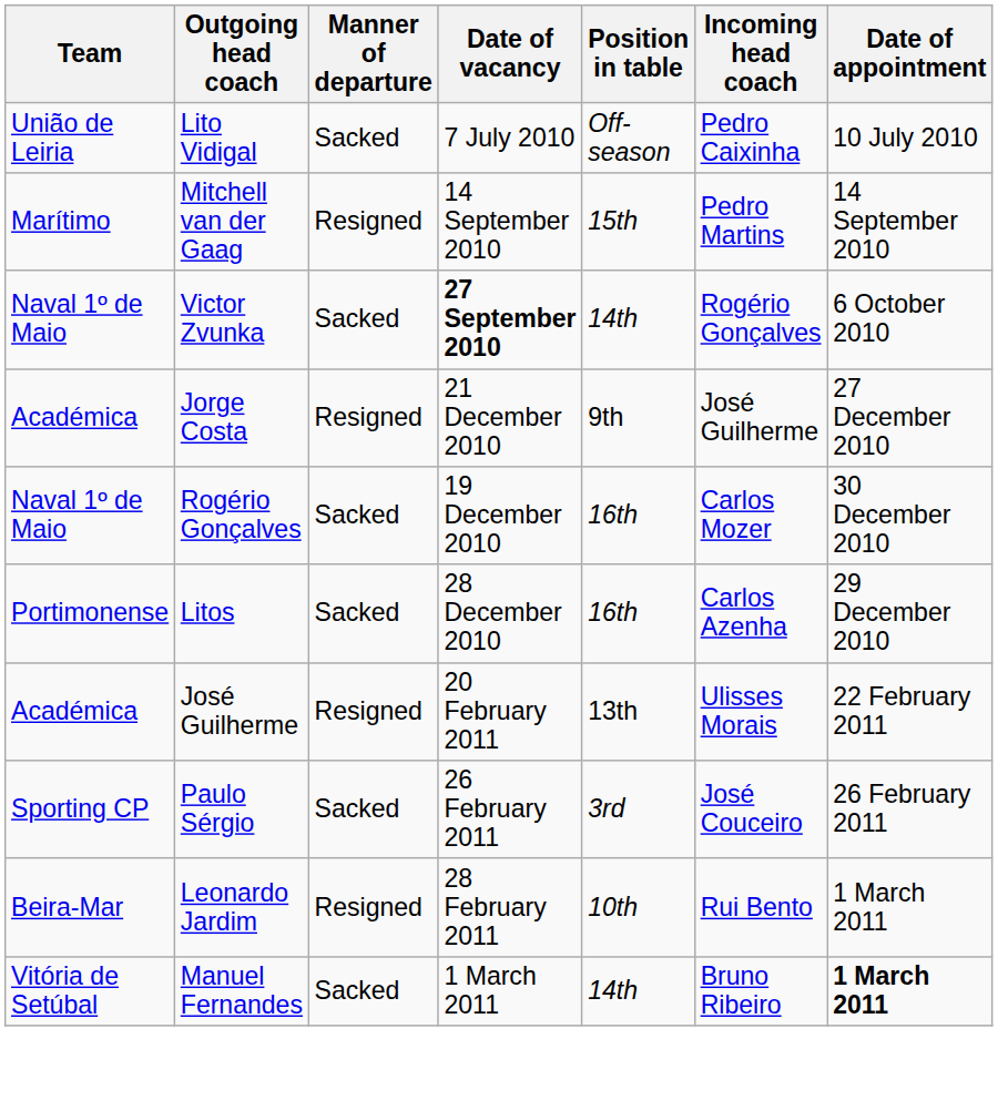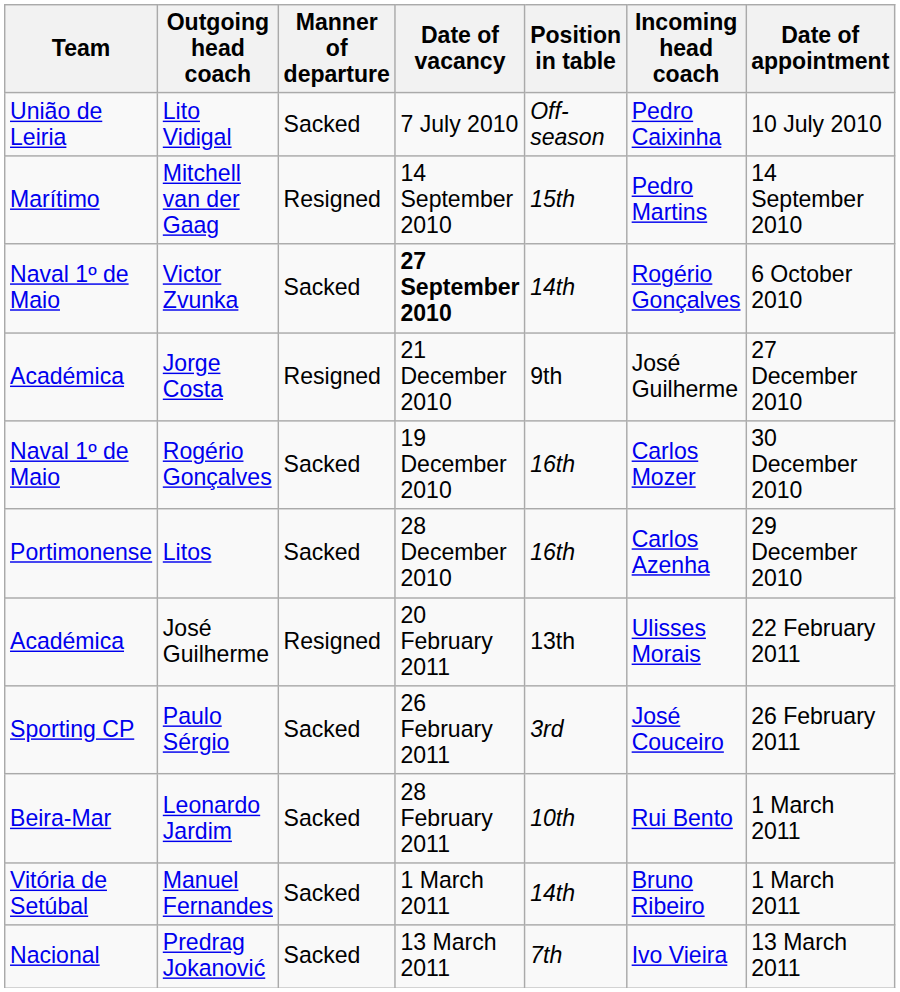Leonardo Jardim | Manner of departure: Resigned -> Sacked
Manuel Fernandes | Date of appointment: bold -> normal
+ row: Nacional | Predrag Jokanović | Sacked | 13 March 2011 | 7th | Ivo Vieira | 13 March 2011
